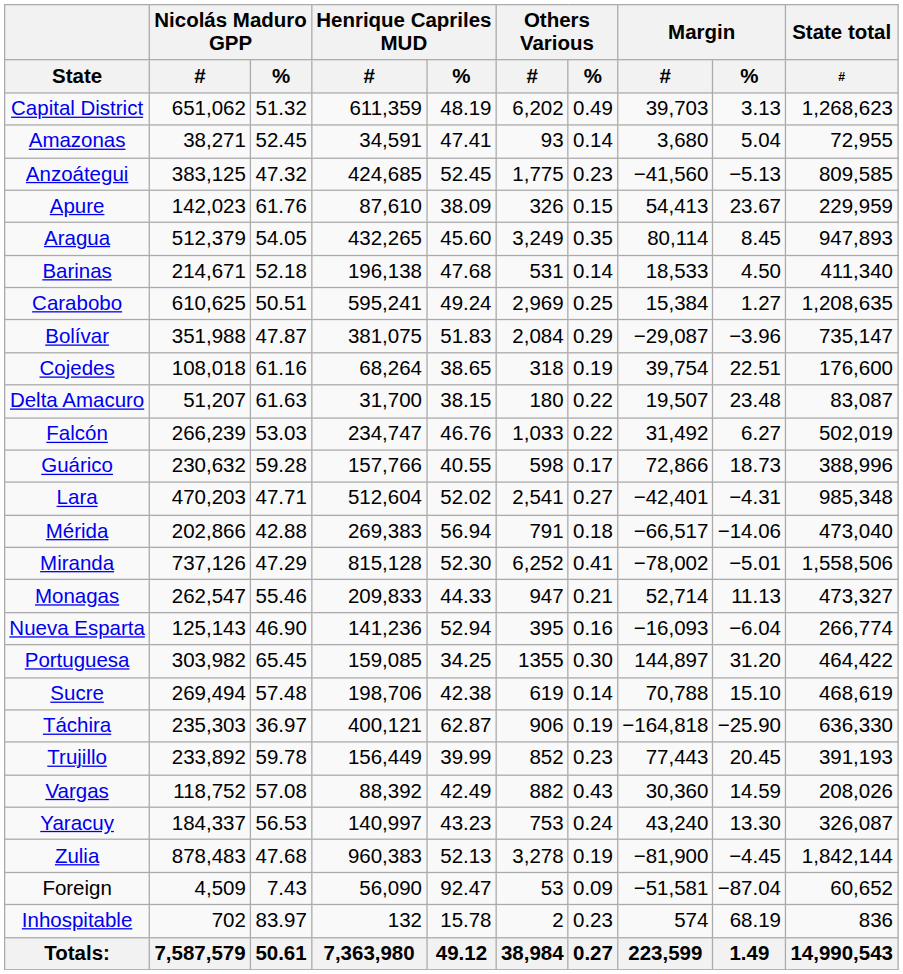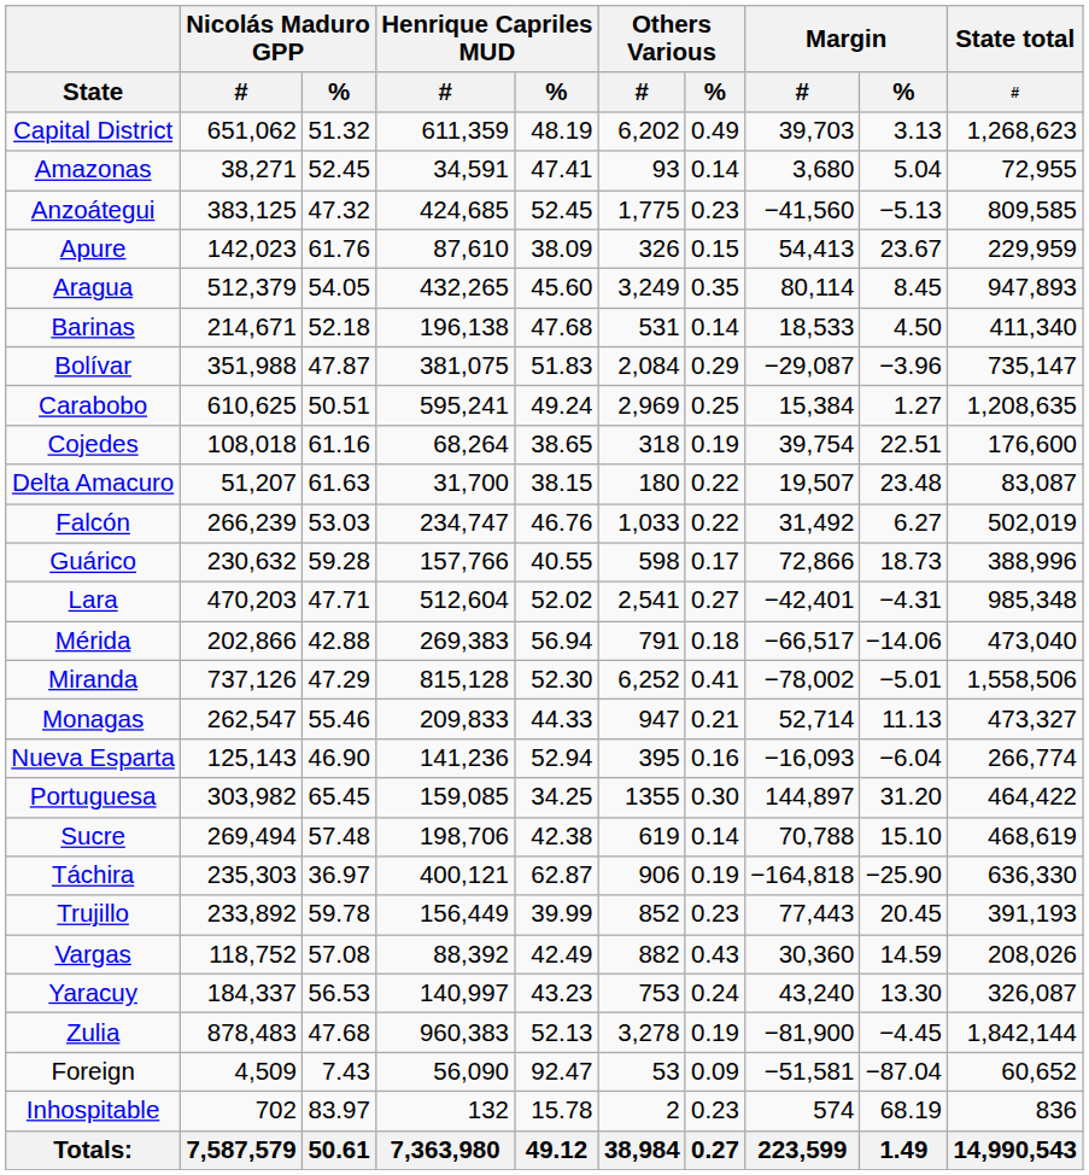rows swapped: Bolívar <-> Carabobo
